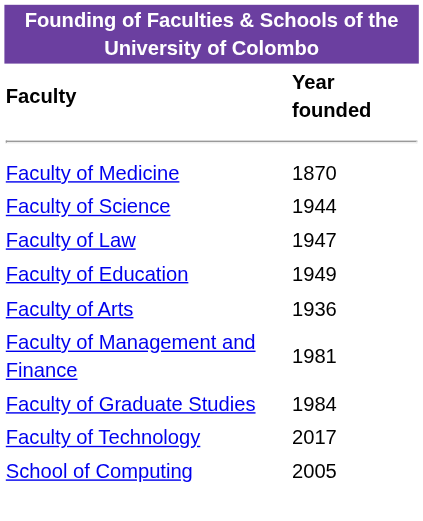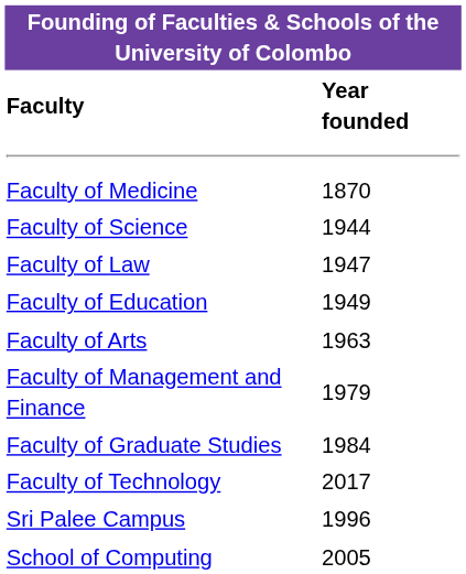Faculty of Arts | Year founded: 1936 -> 1963
Faculty of Management and Finance | Year founded: 1981 -> 1979
+ row: Sri Palee Campus | 1996
